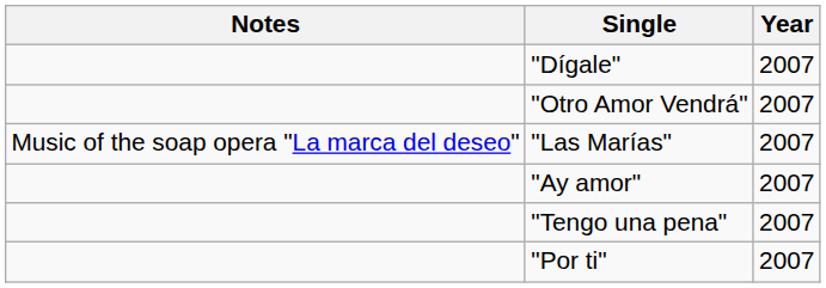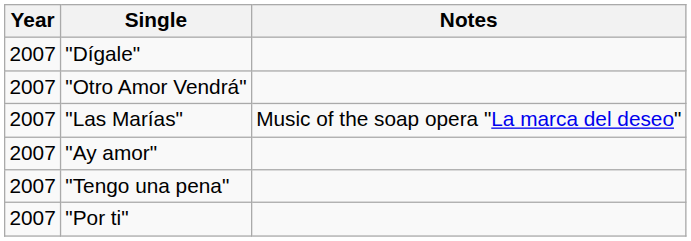columns swapped: Year <-> Notes
